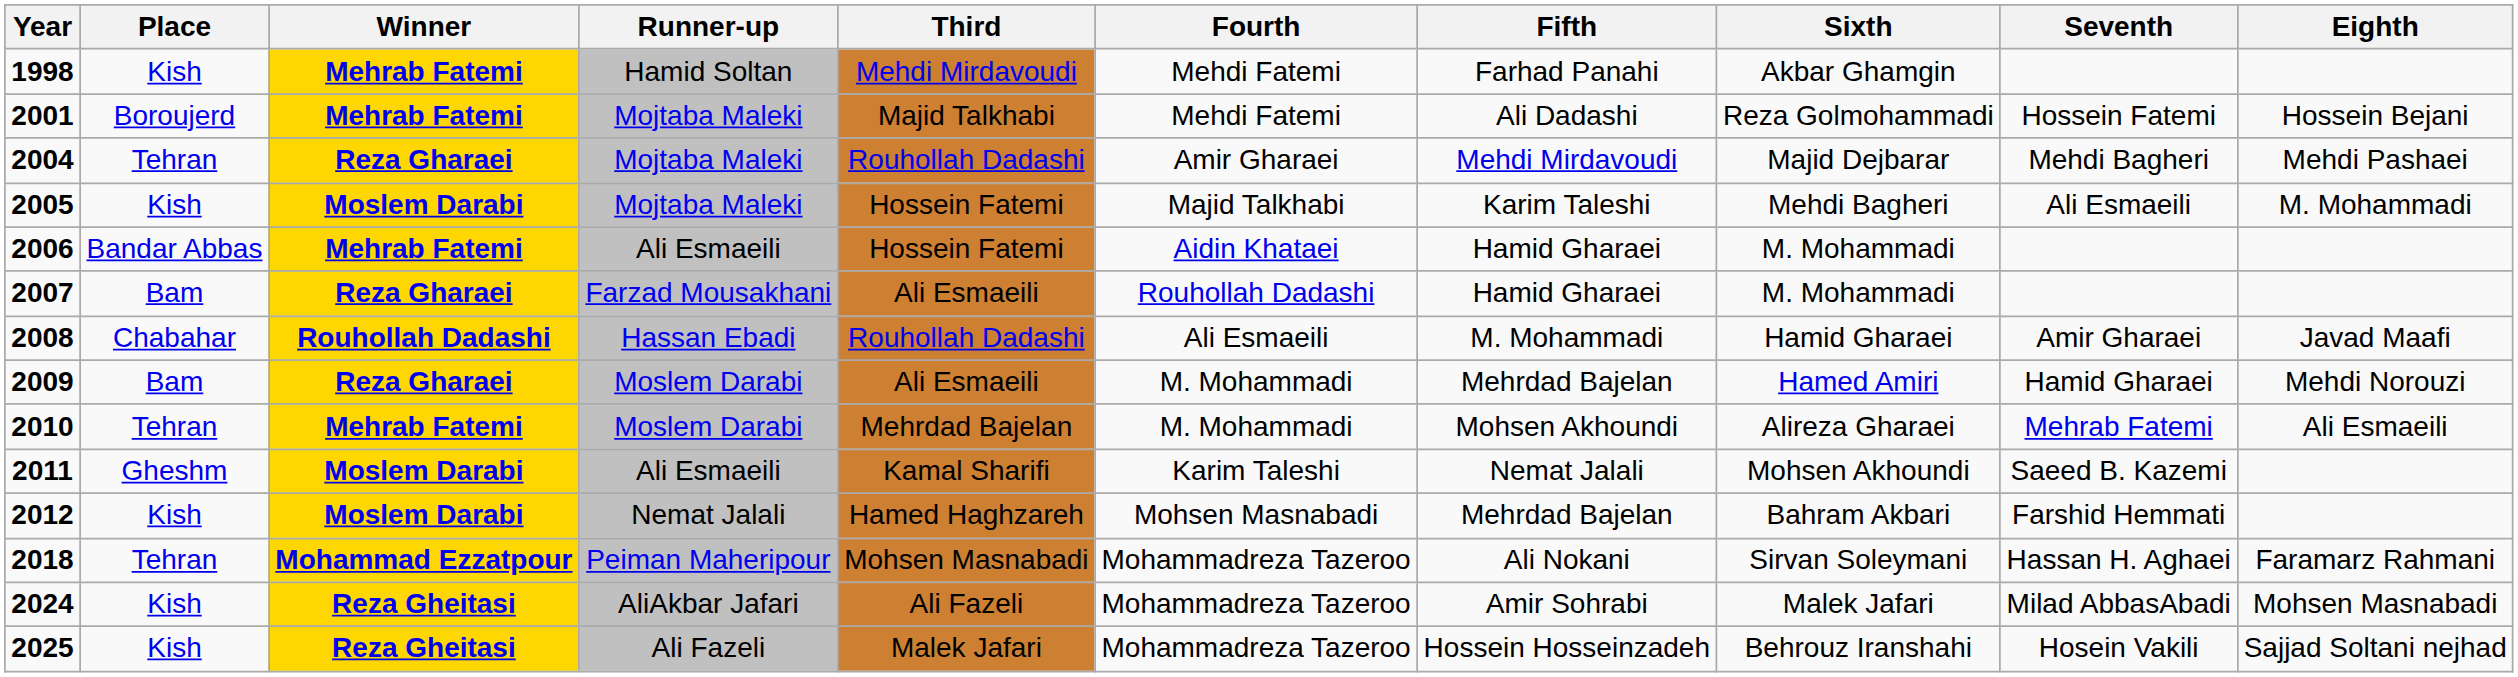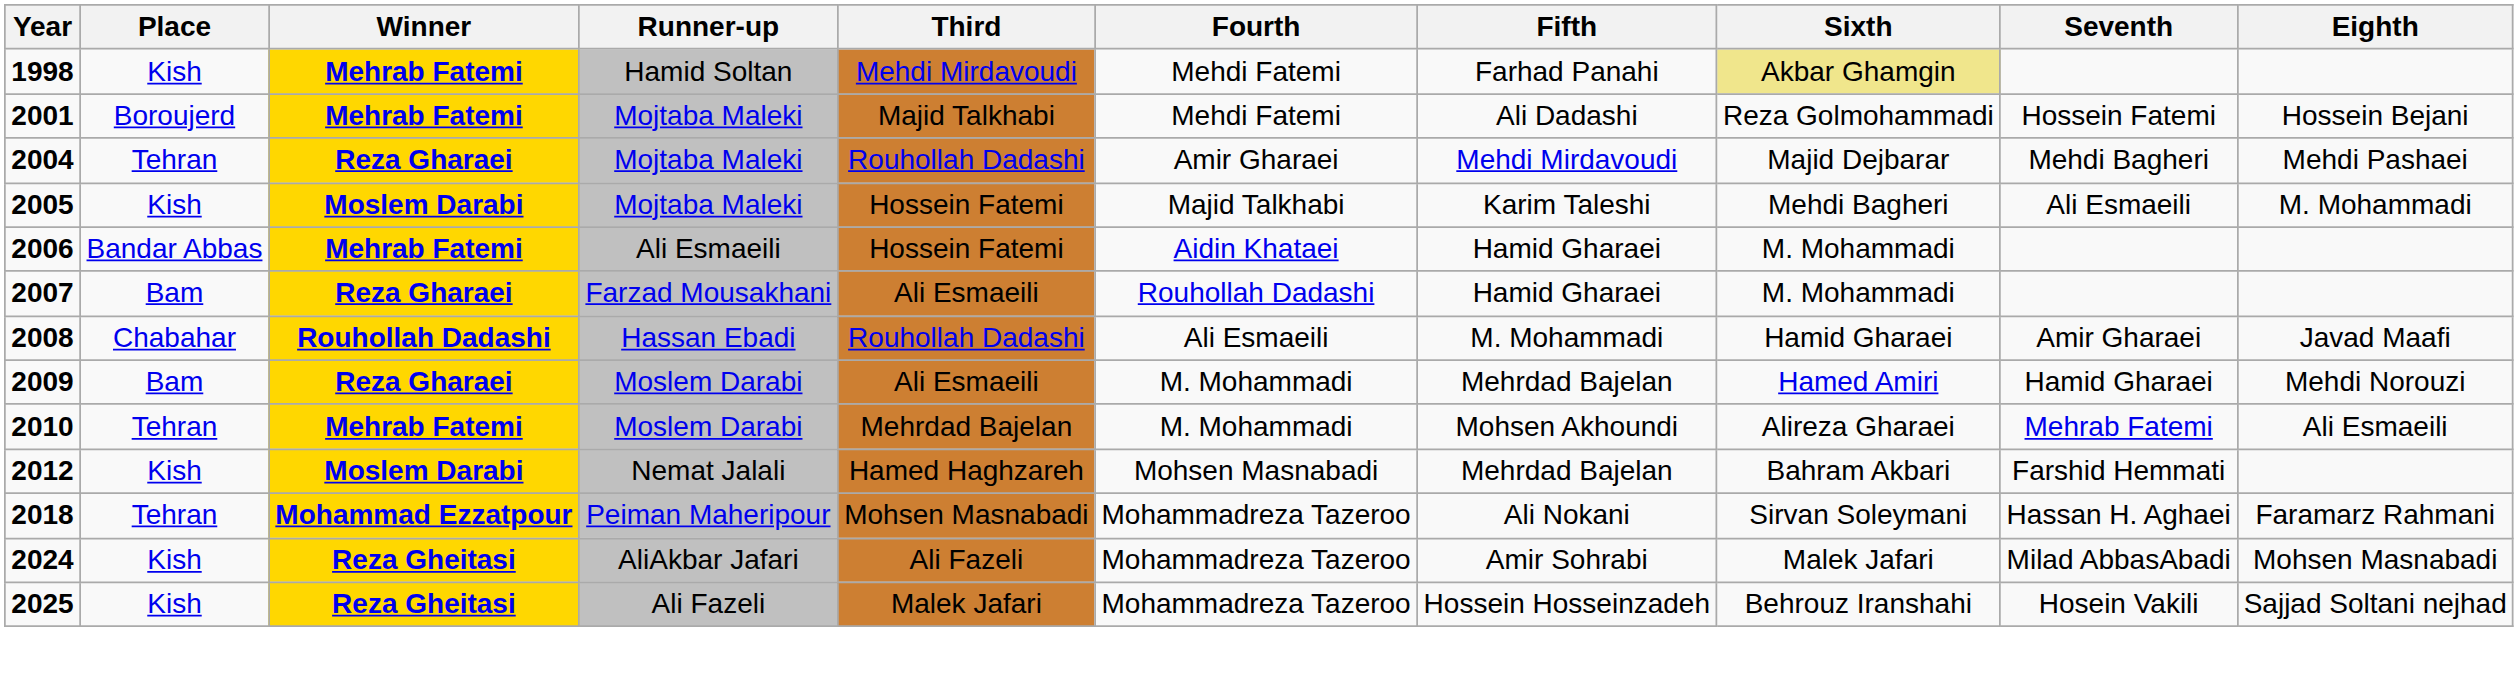1998 | Sixth: no background -> khaki background
- row: 2011 | Gheshm | Moslem Darabi | Ali Esmaeili | Kamal Sharifi | Karim Taleshi | Nemat Jalali | Mohsen Akhoundi | Saeed B. Kazemi
